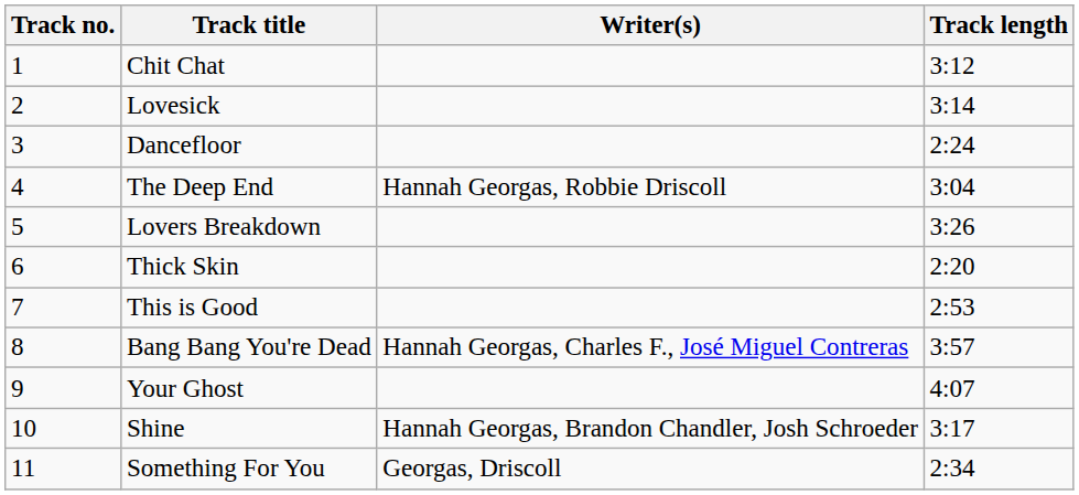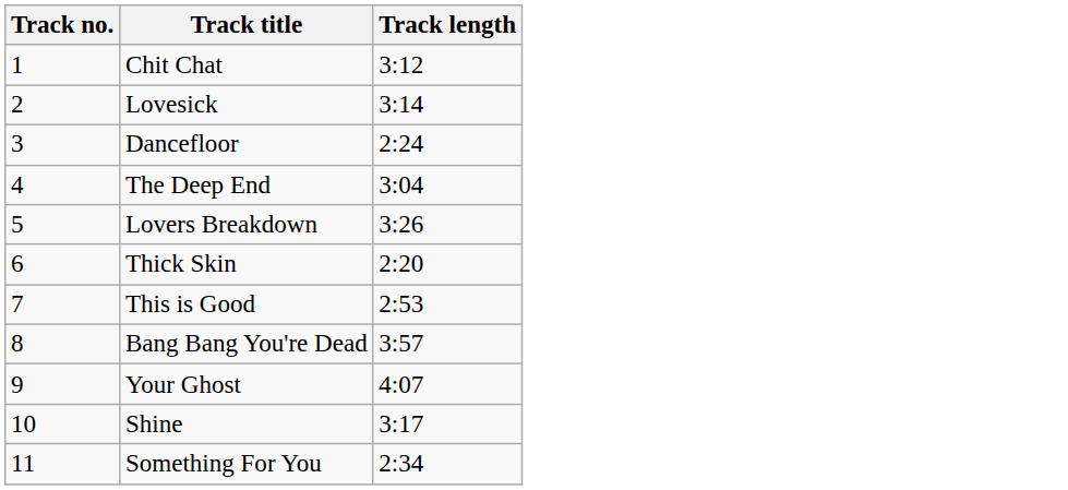- column: Writer(s) | Hannah Georgas, Robbie Driscoll | Hannah Georgas, Charles F., José Miguel Contreras | Hannah Georgas, Brandon Chandler, Josh Schroeder | Georgas, Driscoll
